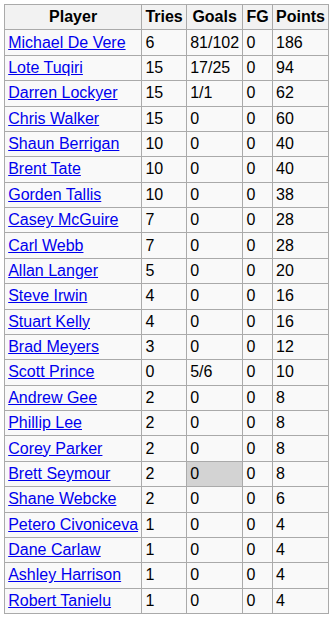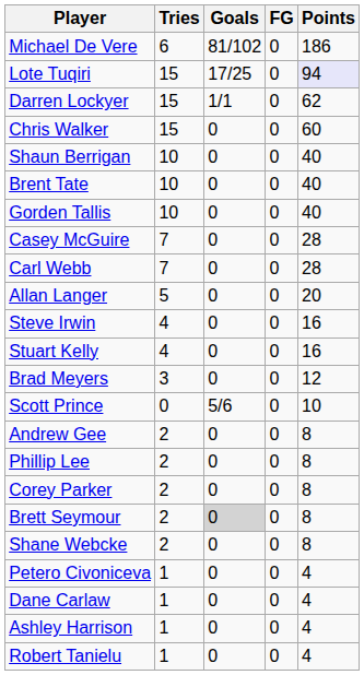Lote Tuqiri | Points: no background -> lavender background
Gorden Tallis | Points: 38 -> 40
Shane Webcke | Points: 6 -> 8
